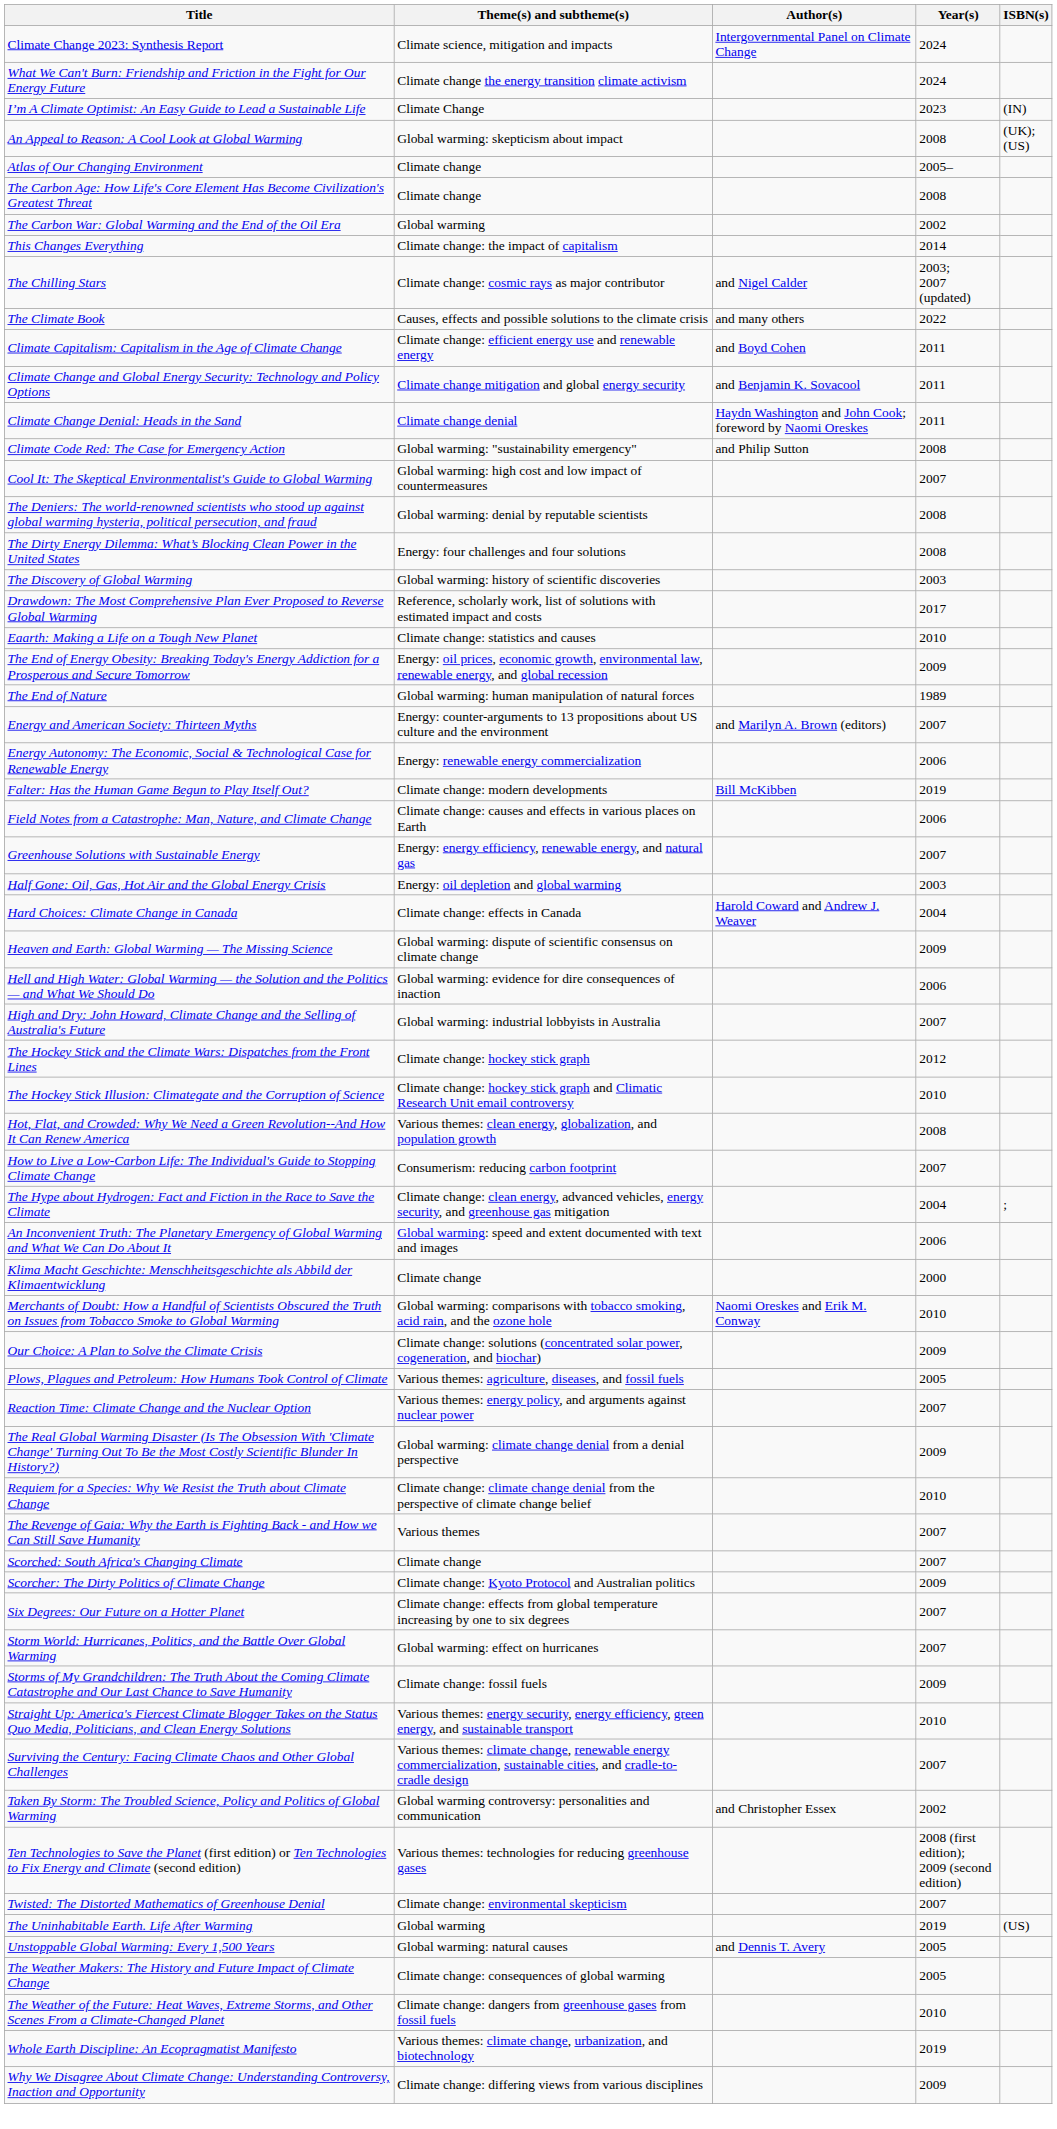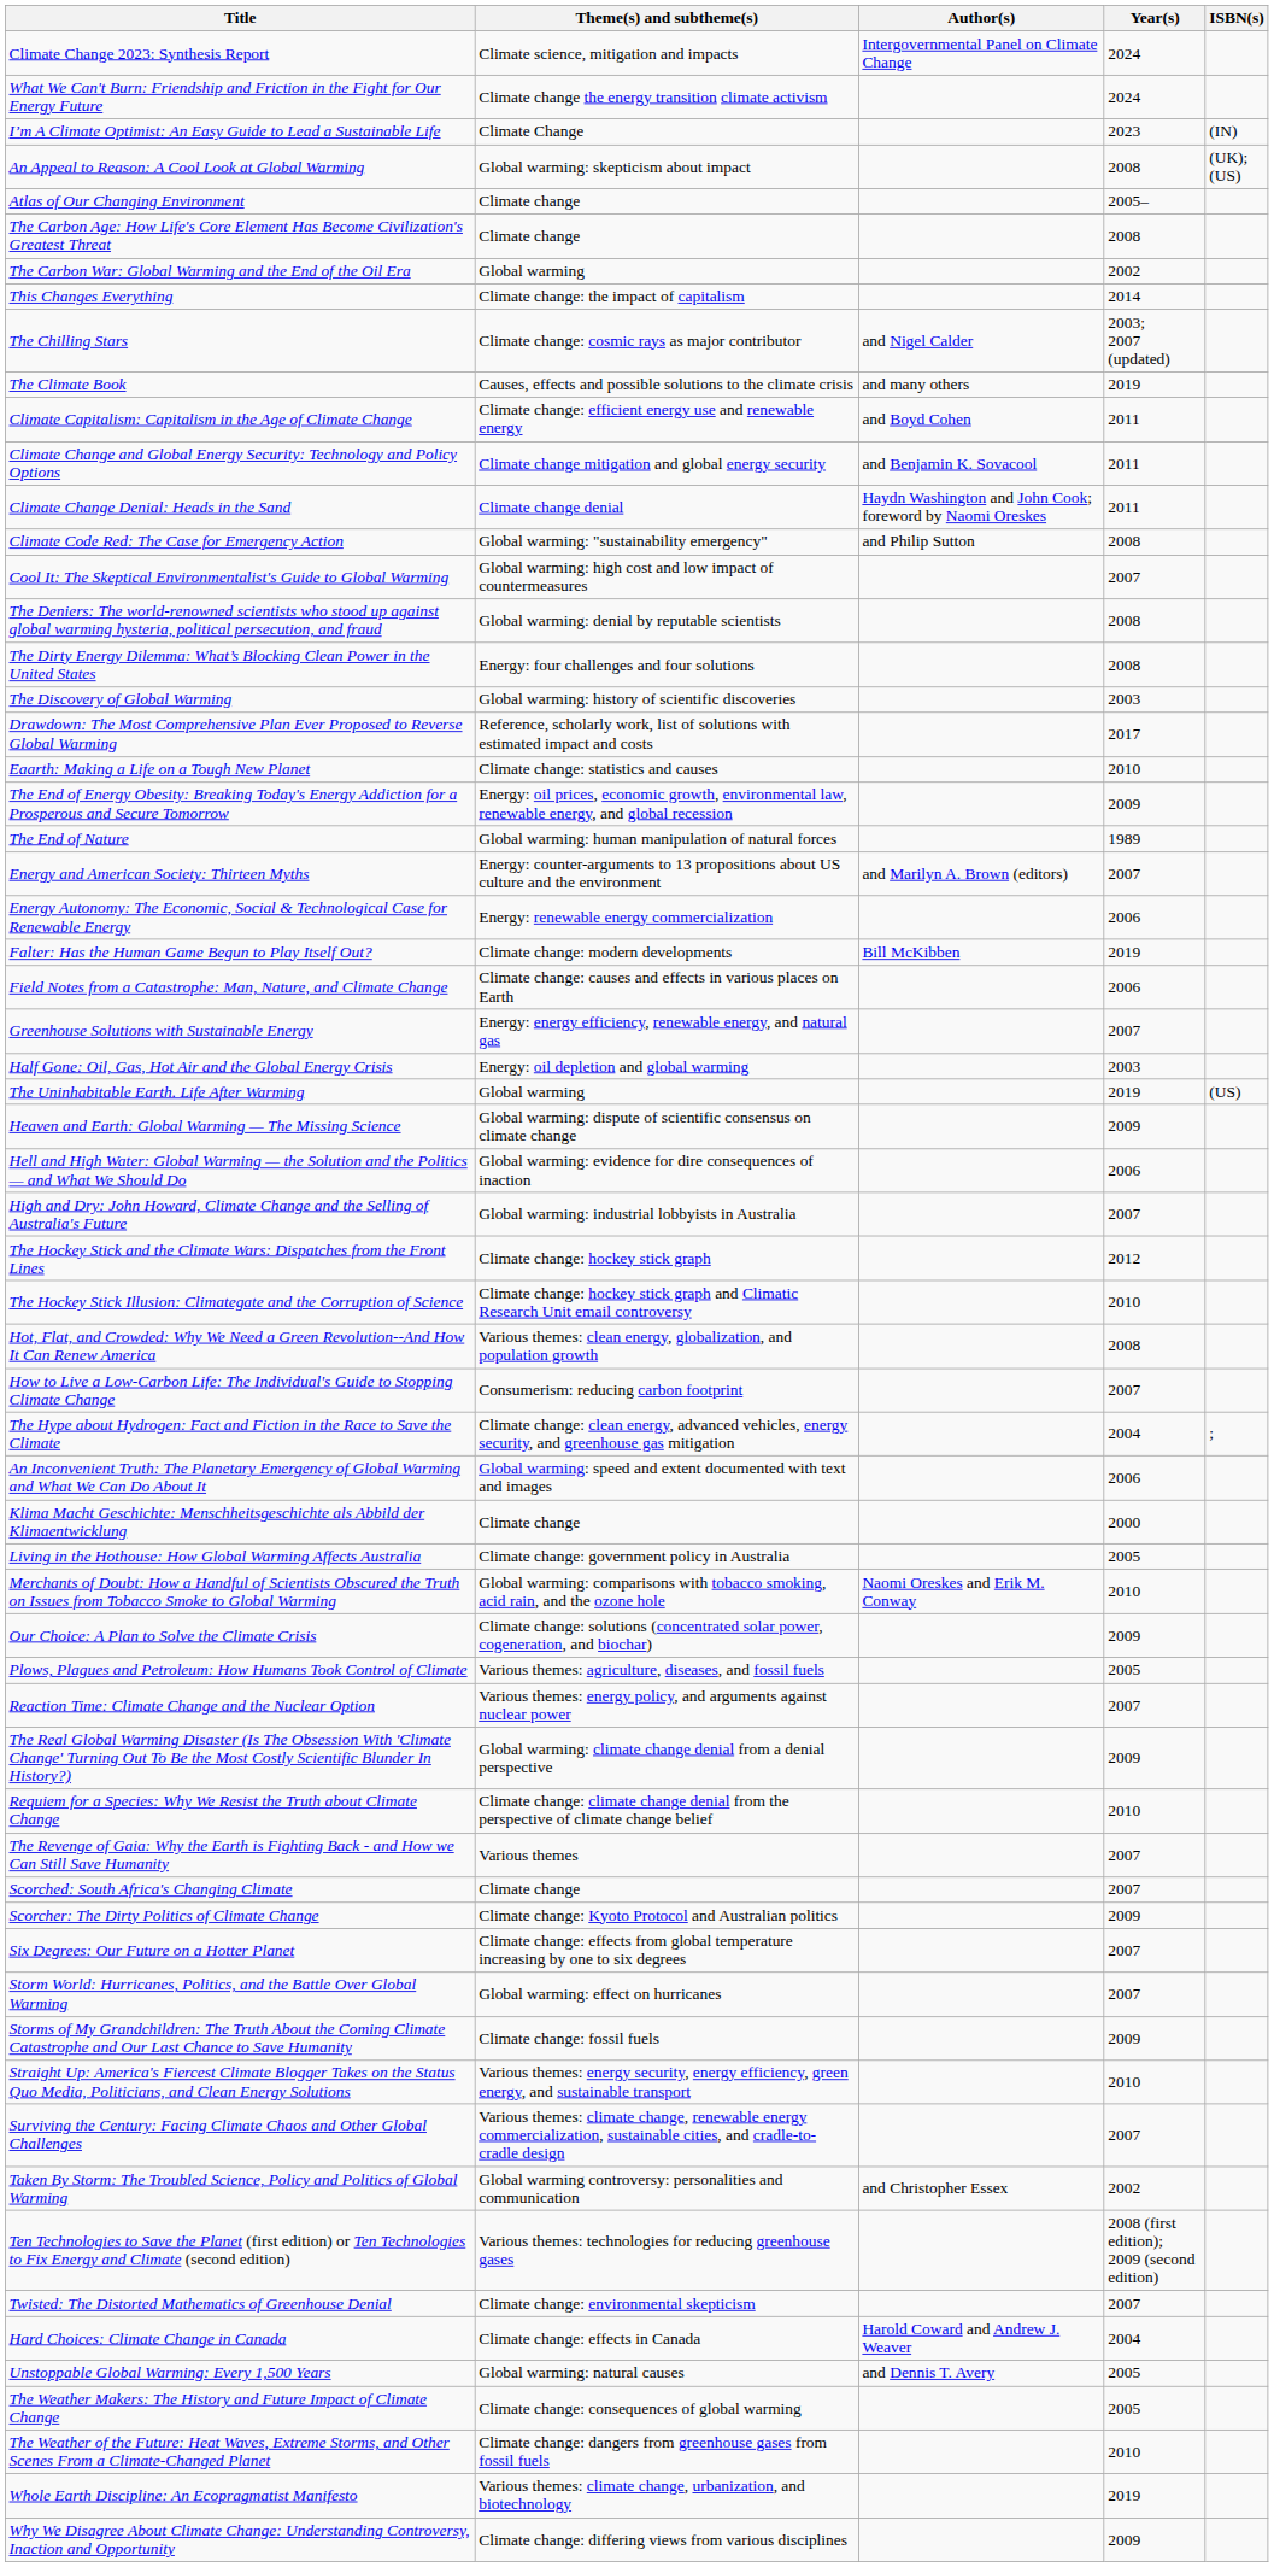The Climate Book | Year(s): 2022 -> 2019
rows swapped: Hard Choices: Climate Change in Canada <-> The Uninhabitable Earth. Life After Warming
+ row: Living in the Hothouse: How Global Warming Affects Australia | Climate change: government policy in Australia | 2005
